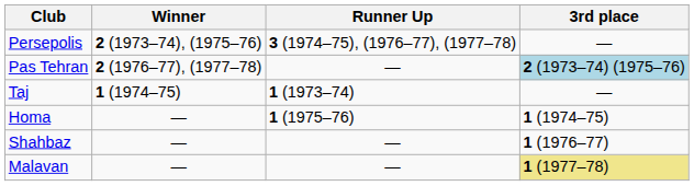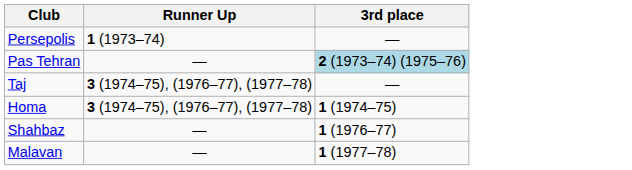- column: Winner | 2 (1973–74), (1975–76) | 2 (1976–77), (1977–78) | 1 (1974–75) | — | — | —
Persepolis | Runner Up: 3 (1974–75), (1976–77), (1977–78) -> 1 (1973–74)
Taj | Runner Up: 1 (1973–74) -> 3 (1974–75), (1976–77), (1977–78)
Homa | Runner Up: 1 (1975–76) -> 3 (1974–75), (1976–77), (1977–78)
Malavan | 3rd place: khaki background -> no background
